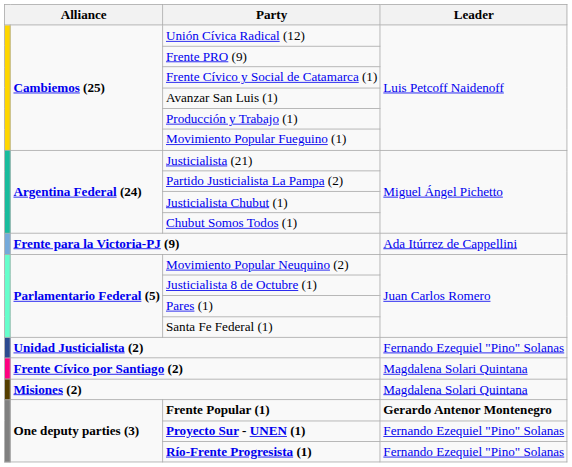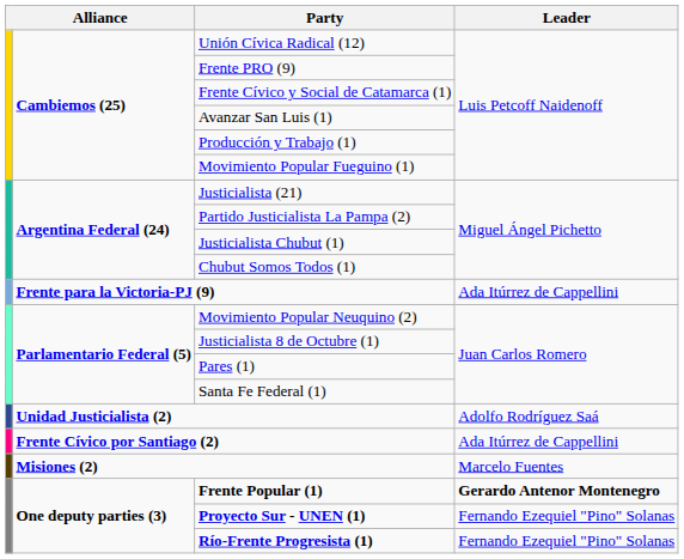Unidad Justicialista (2) | Leader: Fernando Ezequiel "Pino" Solanas -> Adolfo Rodríguez Saá
Frente Cívico por Santiago (2) | Leader: Magdalena Solari Quintana -> Ada Itúrrez de Cappellini
Misiones (2) | Leader: Magdalena Solari Quintana -> Marcelo Fuentes
